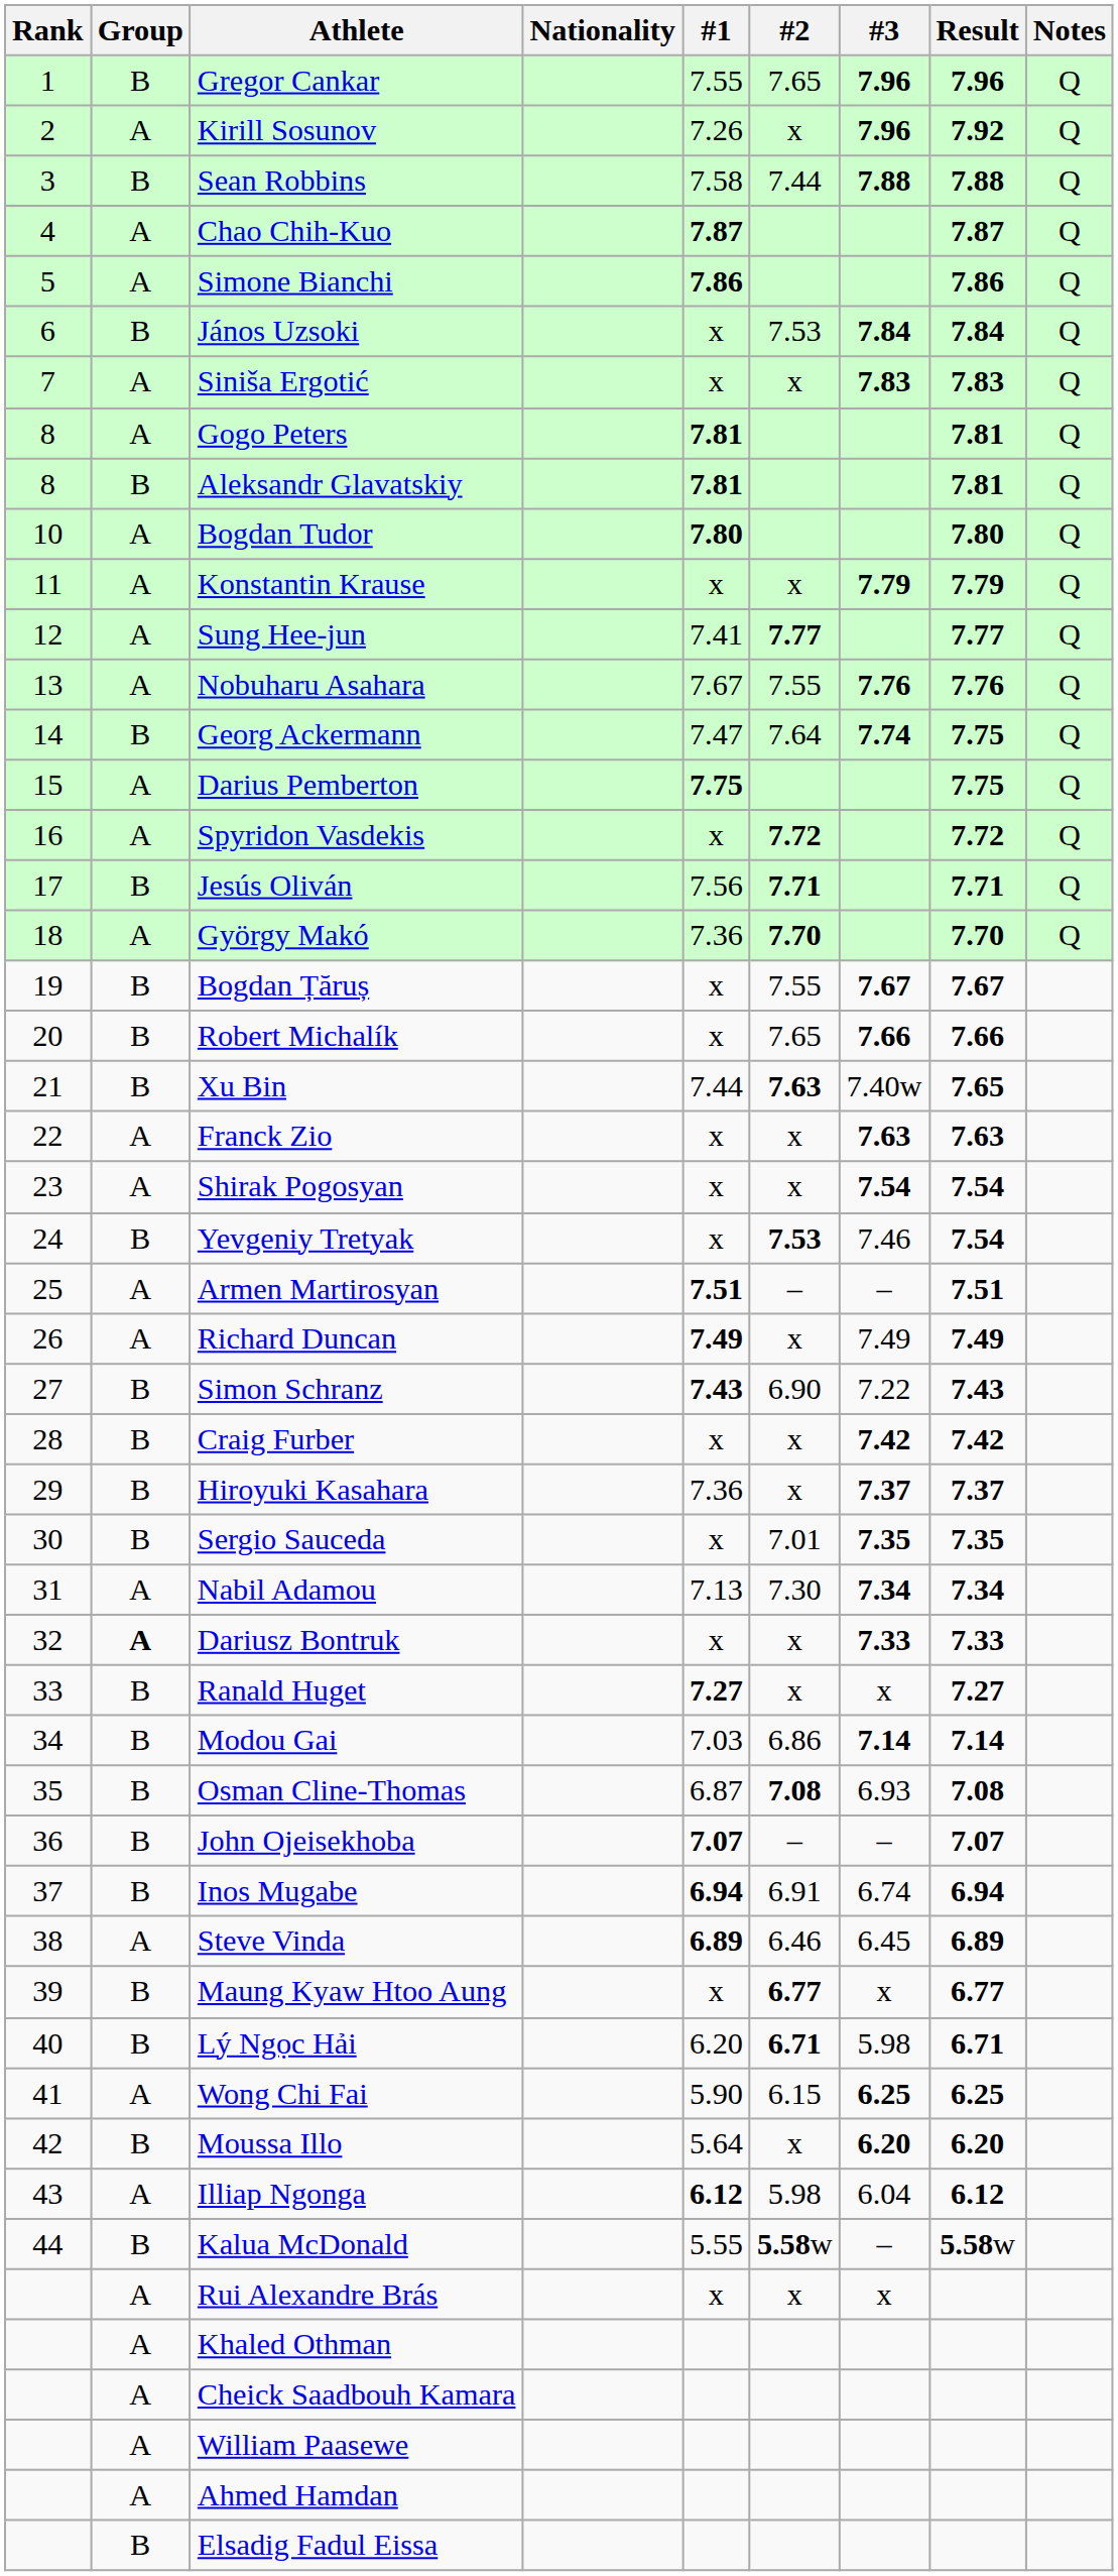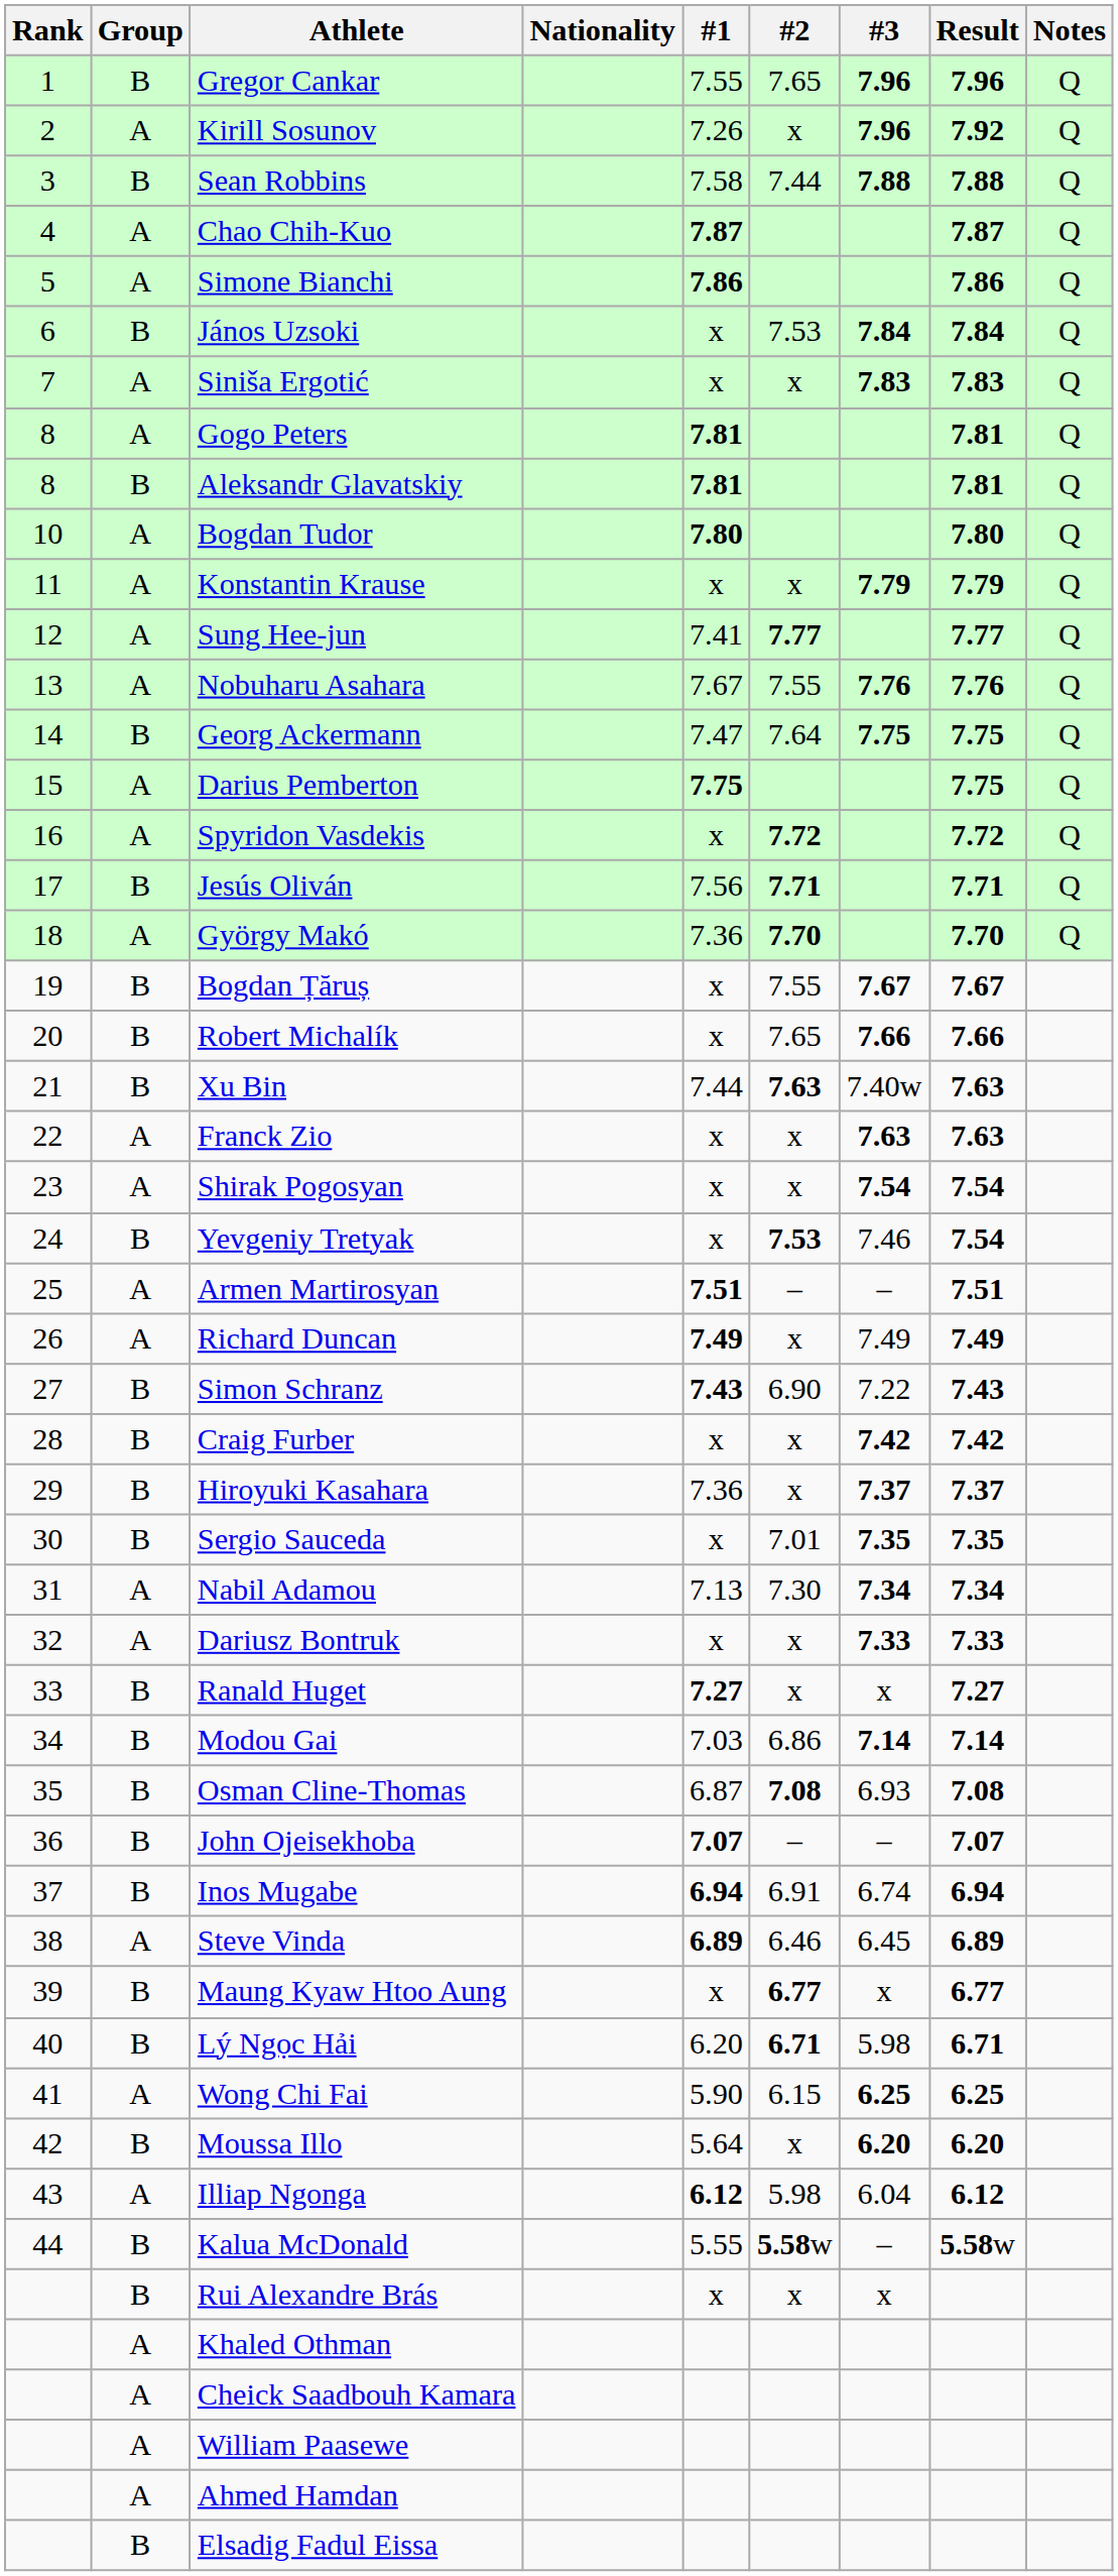Georg Ackermann | #3: 7.74 -> 7.75
Xu Bin | Result: 7.65 -> 7.63
Dariusz Bontruk | Group: bold -> normal
Rui Alexandre Brás | Group: A -> B
